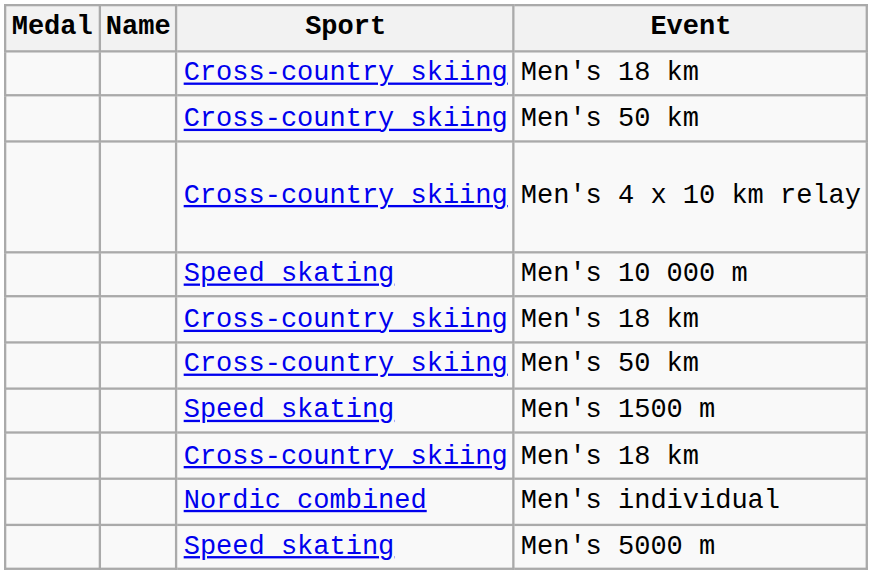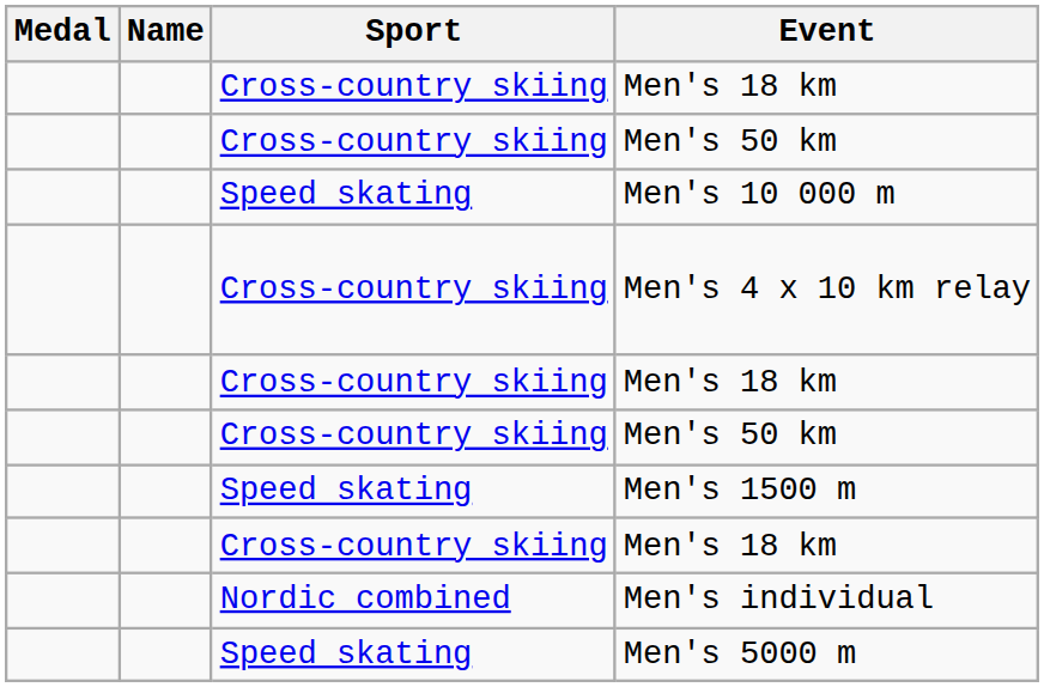rows swapped: Men's 4 x 10 km relay <-> Men's 10 000 m
